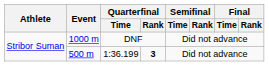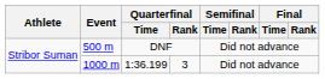DNF | Event: 1000 m -> 500 m
1:36.199 | Event: 500 m -> 1000 m
1:36.199 | Quarterfinal / Rank: bold -> normal
